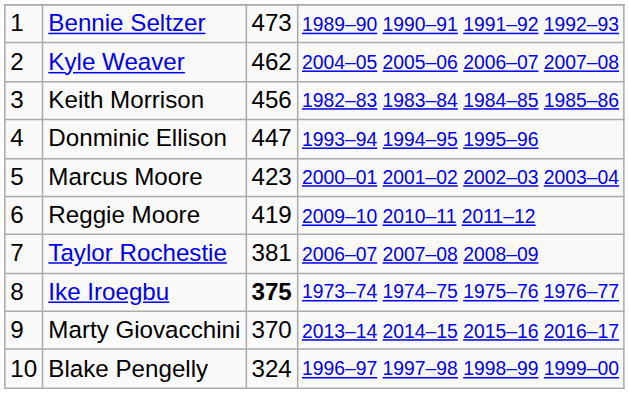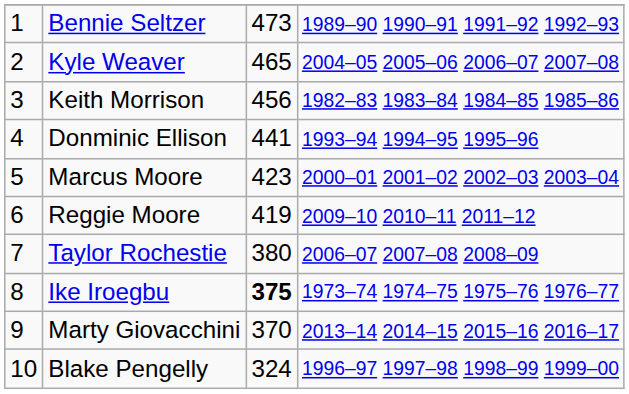Kyle Weaver | column 3: 462 -> 465
Donminic Ellison | column 3: 447 -> 441
Taylor Rochestie | column 3: 381 -> 380
